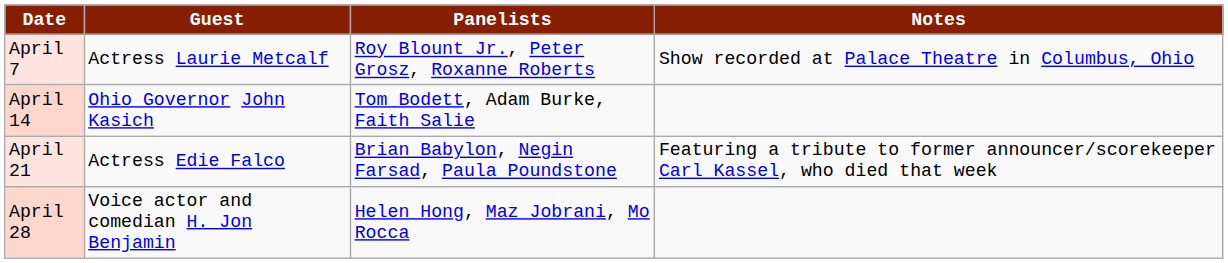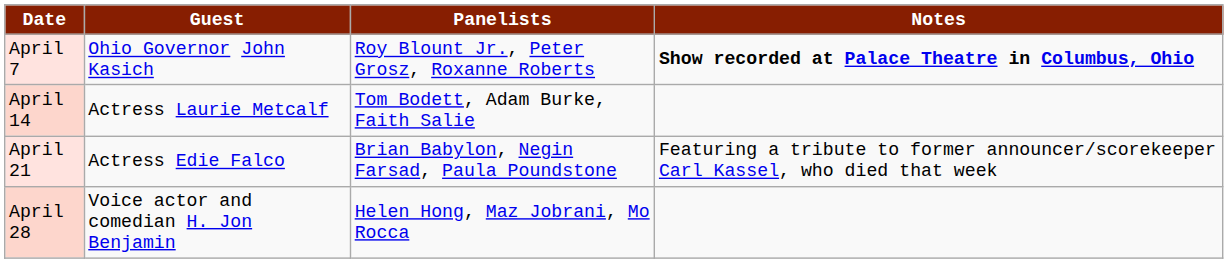April 7 | Guest: Actress Laurie Metcalf -> Ohio Governor John Kasich
April 7 | Notes: normal -> bold
April 14 | Guest: Ohio Governor John Kasich -> Actress Laurie Metcalf
